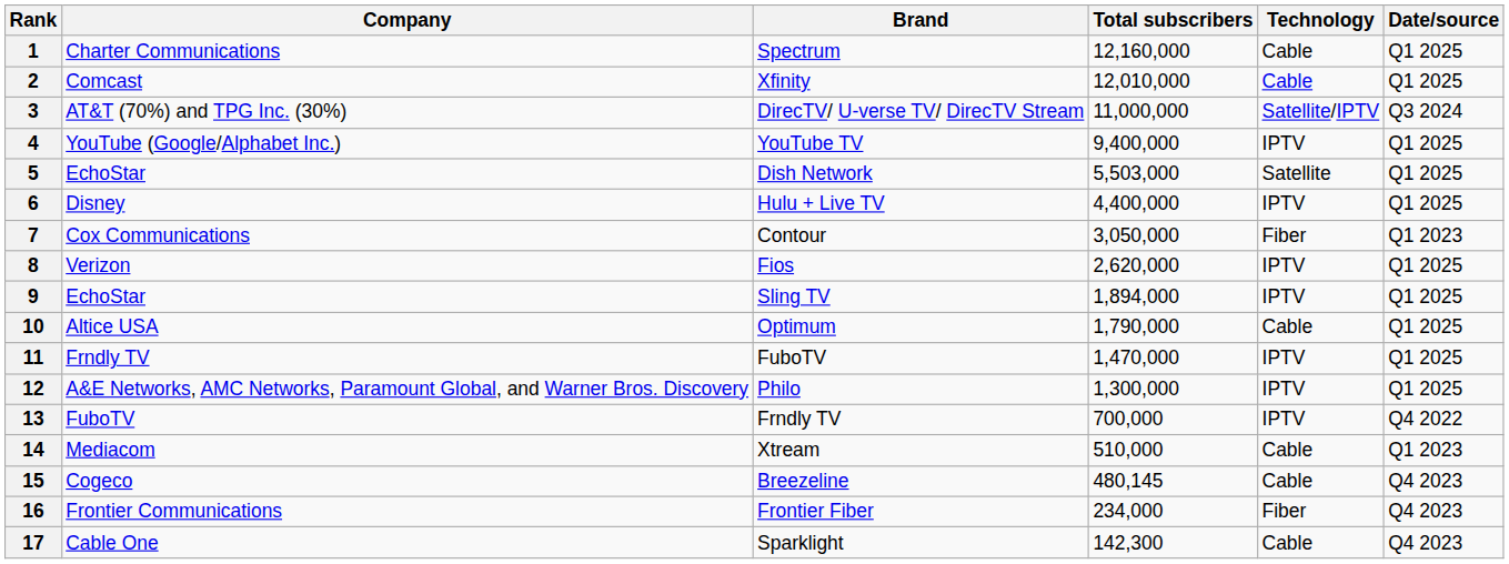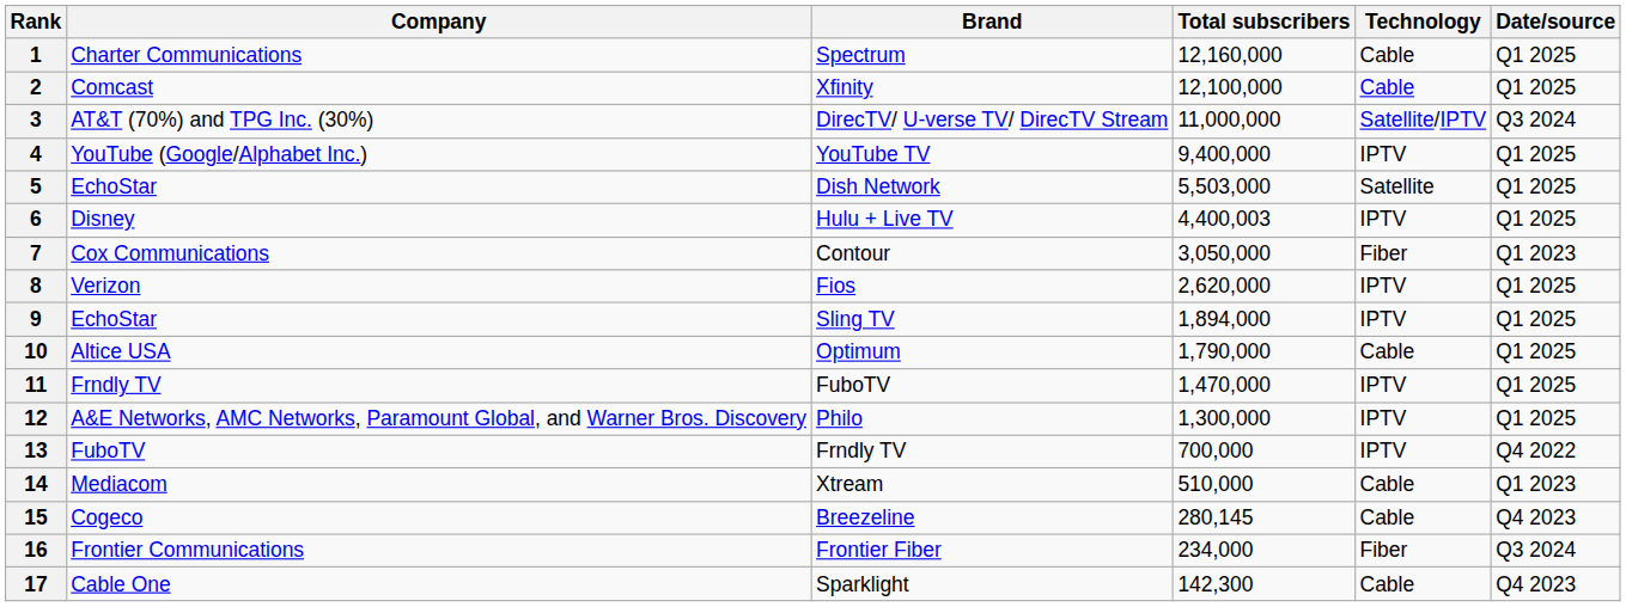2 | Total subscribers: 12,010,000 -> 12,100,000
6 | Total subscribers: 4,400,000 -> 4,400,003
15 | Total subscribers: 480,145 -> 280,145
16 | Date/source: Q4 2023 -> Q3 2024
